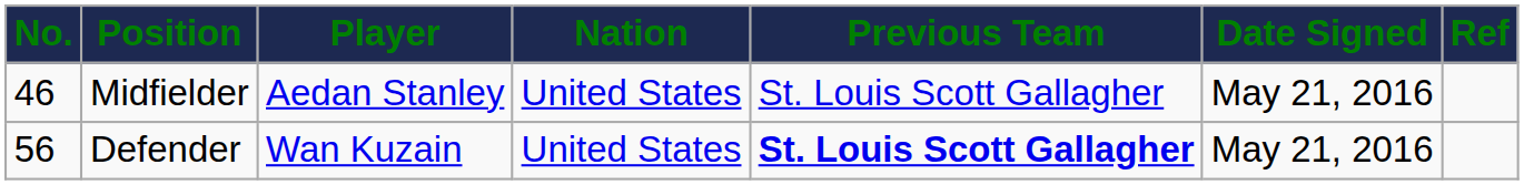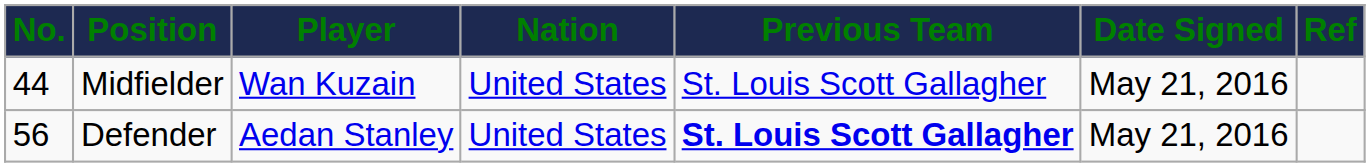Midfielder | No.: 46 -> 44
Midfielder | Player: Aedan Stanley -> Wan Kuzain
Defender | Player: Wan Kuzain -> Aedan Stanley
